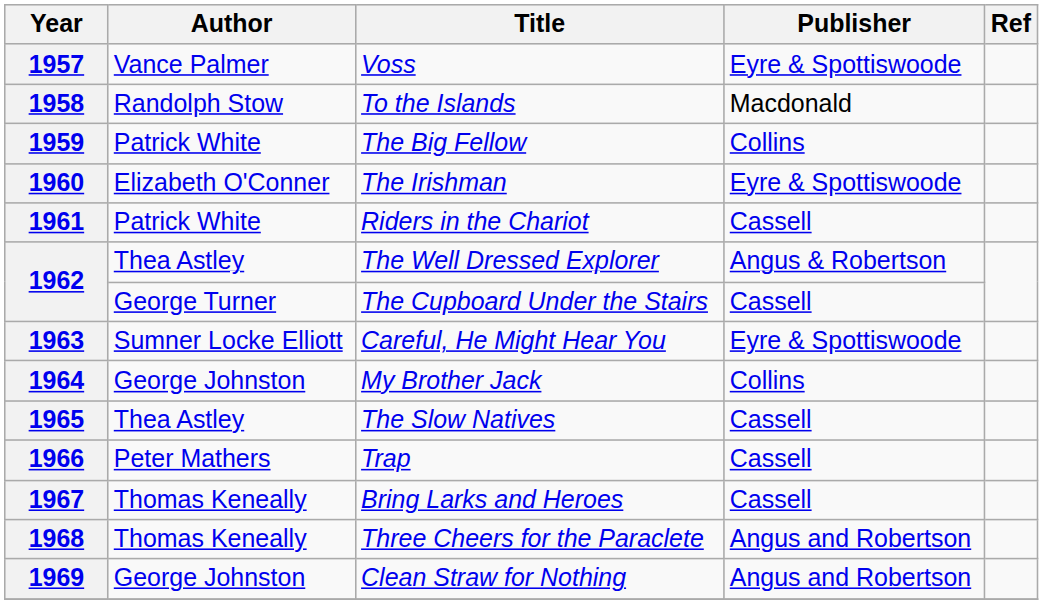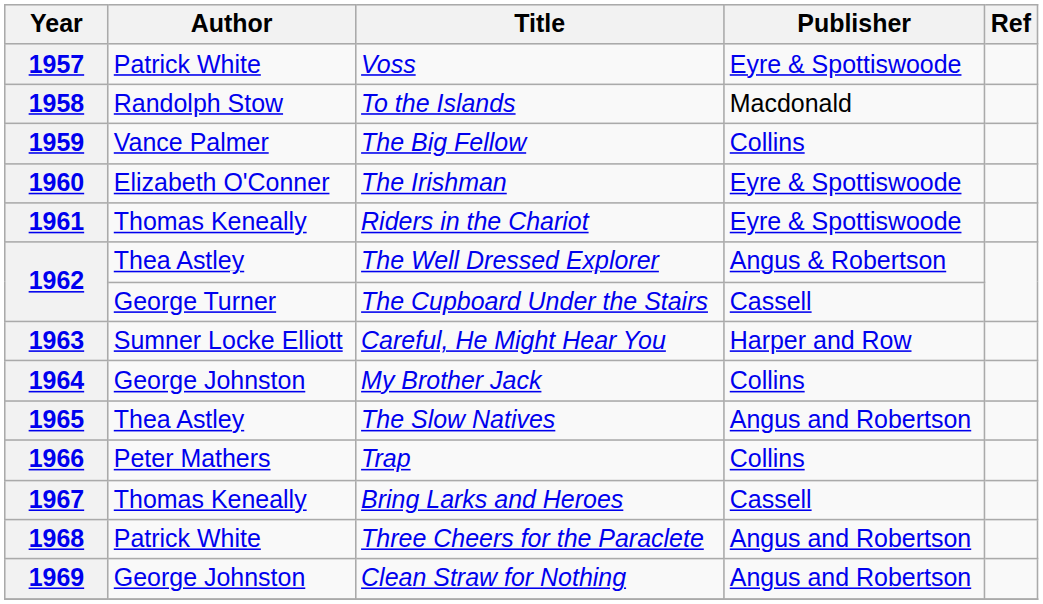1957 | Author: Vance Palmer -> Patrick White
1959 | Author: Patrick White -> Vance Palmer
1961 | Author: Patrick White -> Thomas Keneally
1961 | Publisher: Cassell -> Eyre & Spottiswoode
1963 | Publisher: Eyre & Spottiswoode -> Harper and Row
1965 | Publisher: Cassell -> Angus and Robertson
1966 | Publisher: Cassell -> Collins
1968 | Author: Thomas Keneally -> Patrick White
